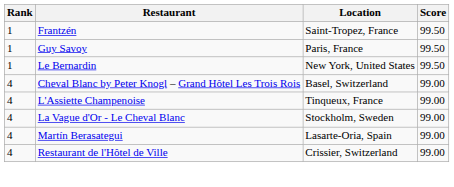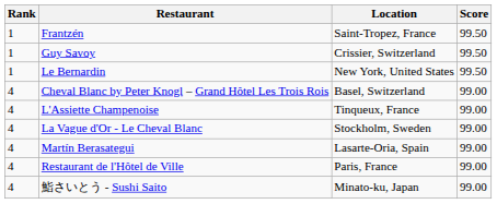Guy Savoy | Location: Paris, France -> Crissier, Switzerland
Restaurant de l'Hôtel de Ville | Location: Crissier, Switzerland -> Paris, France
+ row: 4 | 鮨さいとう - Sushi Saito | Minato-ku, Japan | 99.00
